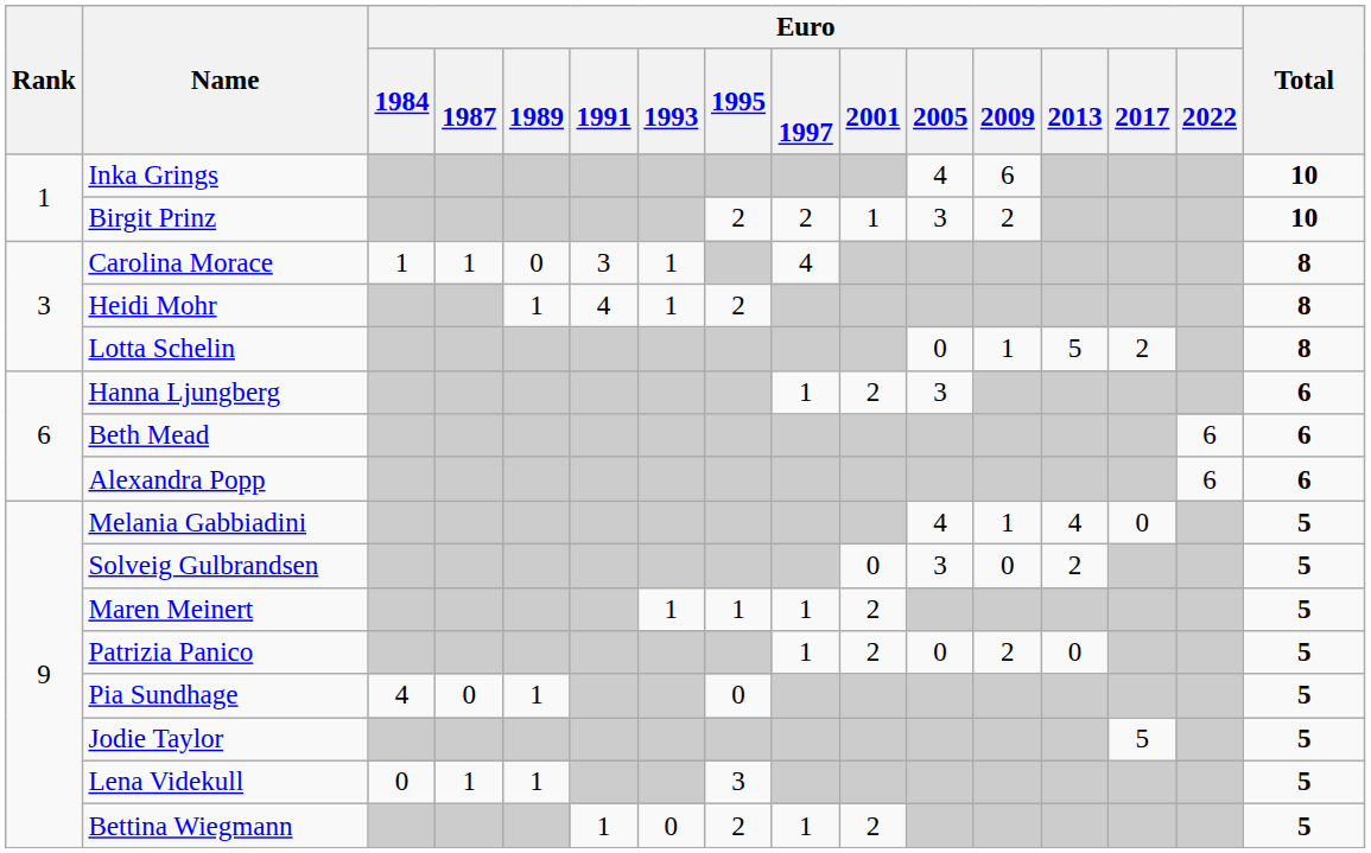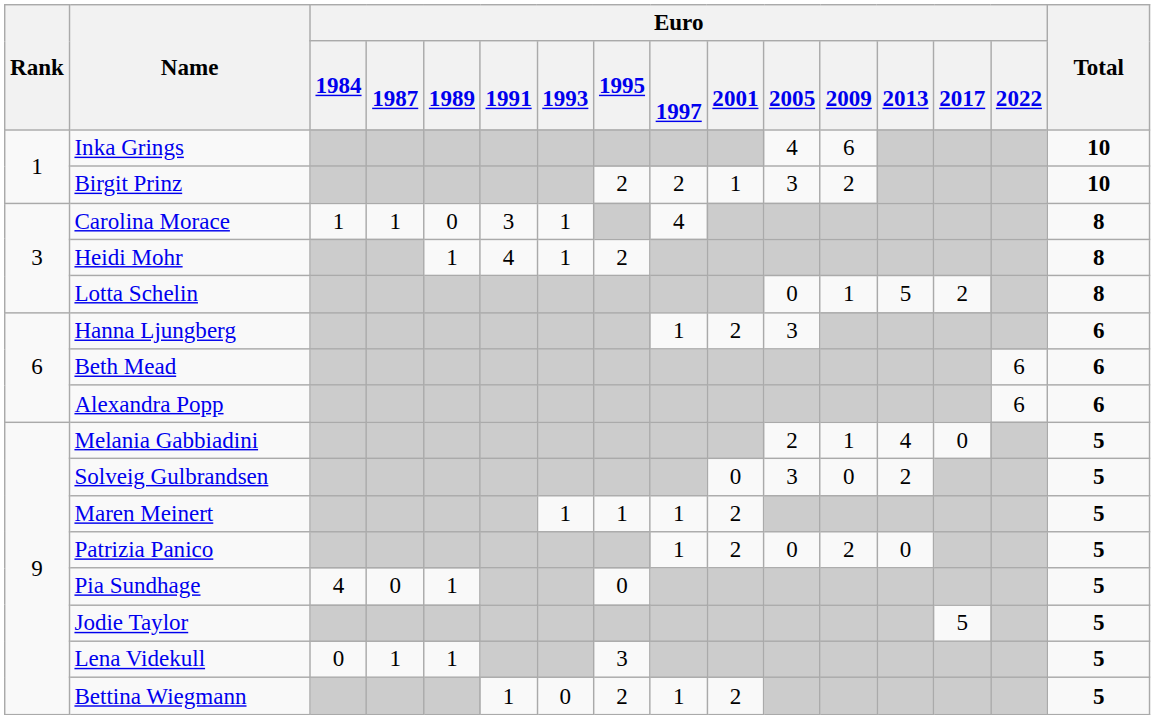Melania Gabbiadini | Euro / 2005: 4 -> 2
